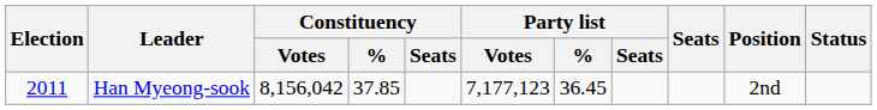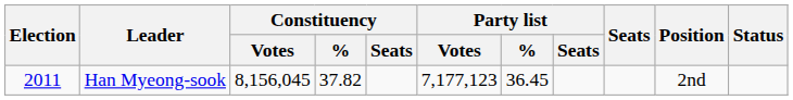Han Myeong-sook | Constituency / Votes: 8,156,042 -> 8,156,045
Han Myeong-sook | Constituency / %: 37.85 -> 37.82
